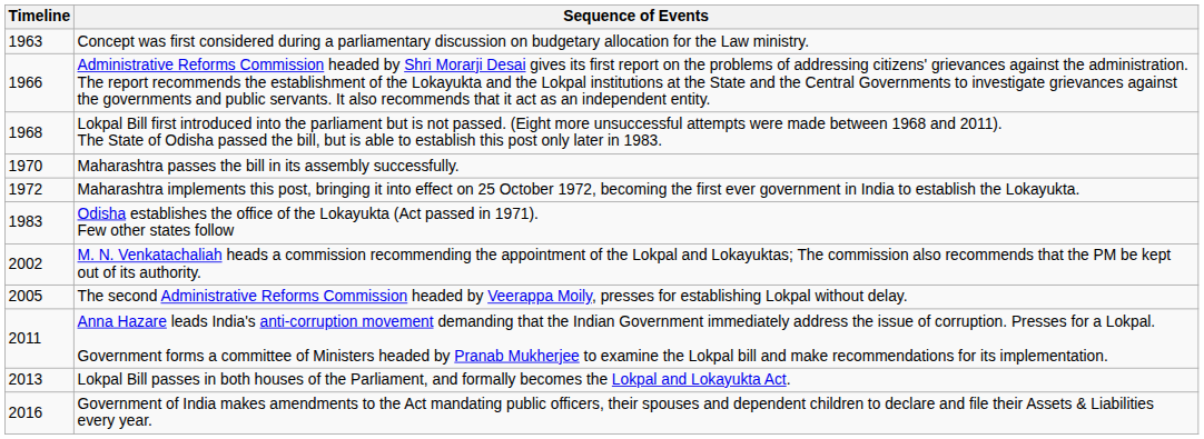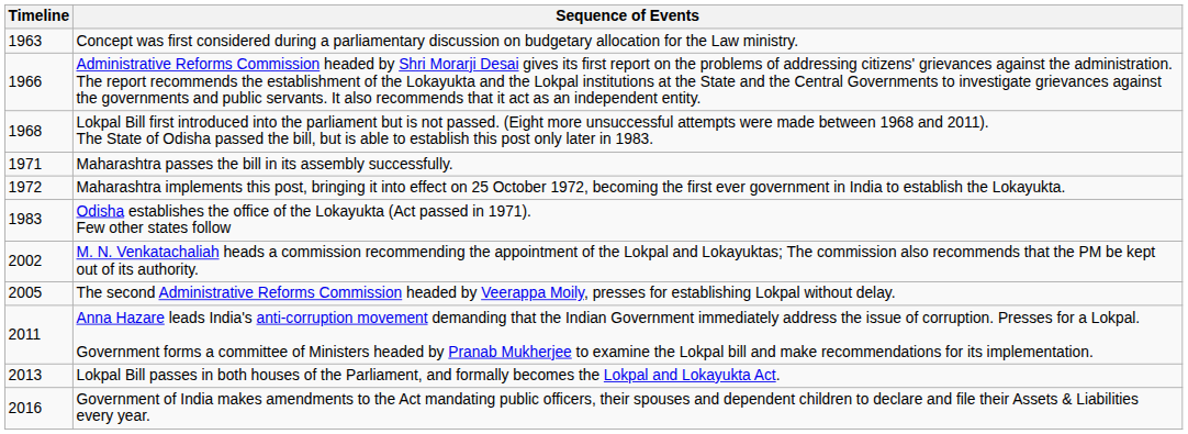Maharashtra passes the bill in its assembly successfully. | Timeline: 1970 -> 1971
